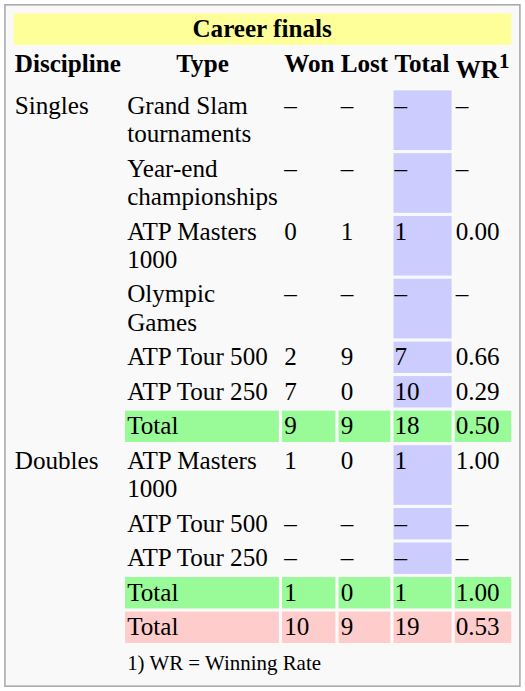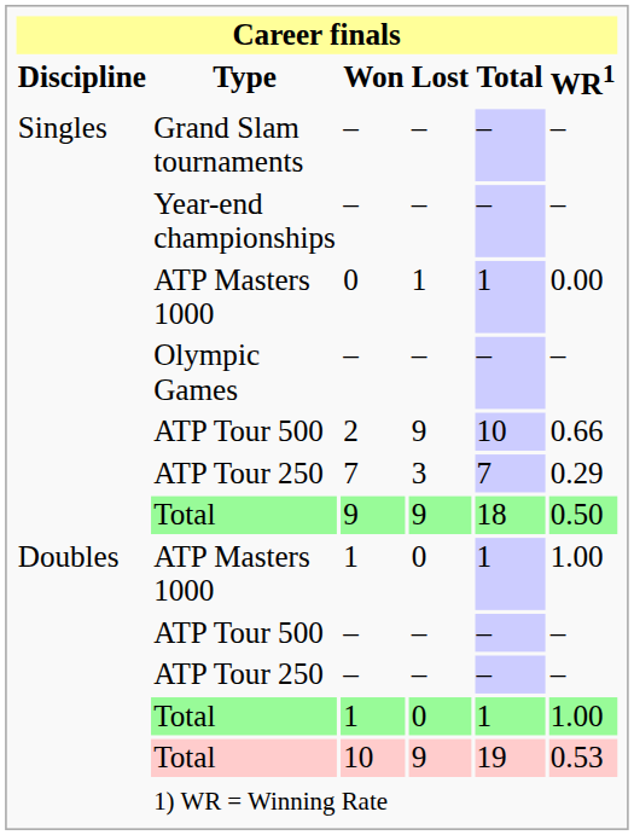ATP Tour 500 / 2 | Career finals / Total: 7 -> 10
ATP Tour 250 / 7 | Career finals / Lost: 0 -> 3
ATP Tour 250 / 7 | Career finals / Total: 10 -> 7
